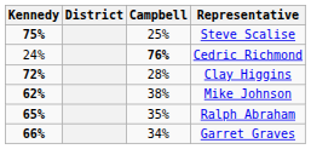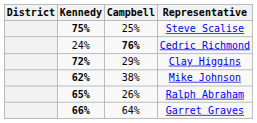columns swapped: District <-> Kennedy
Clay Higgins | Campbell: 28% -> 29%
Ralph Abraham | Campbell: 35% -> 26%
Garret Graves | Campbell: 34% -> 64%
